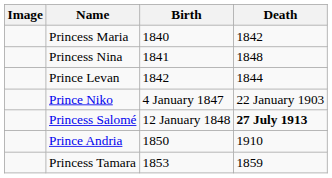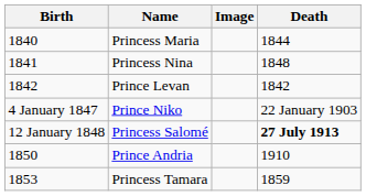columns swapped: Image <-> Birth
Princess Maria | Death: 1842 -> 1844
Prince Levan | Death: 1844 -> 1842
